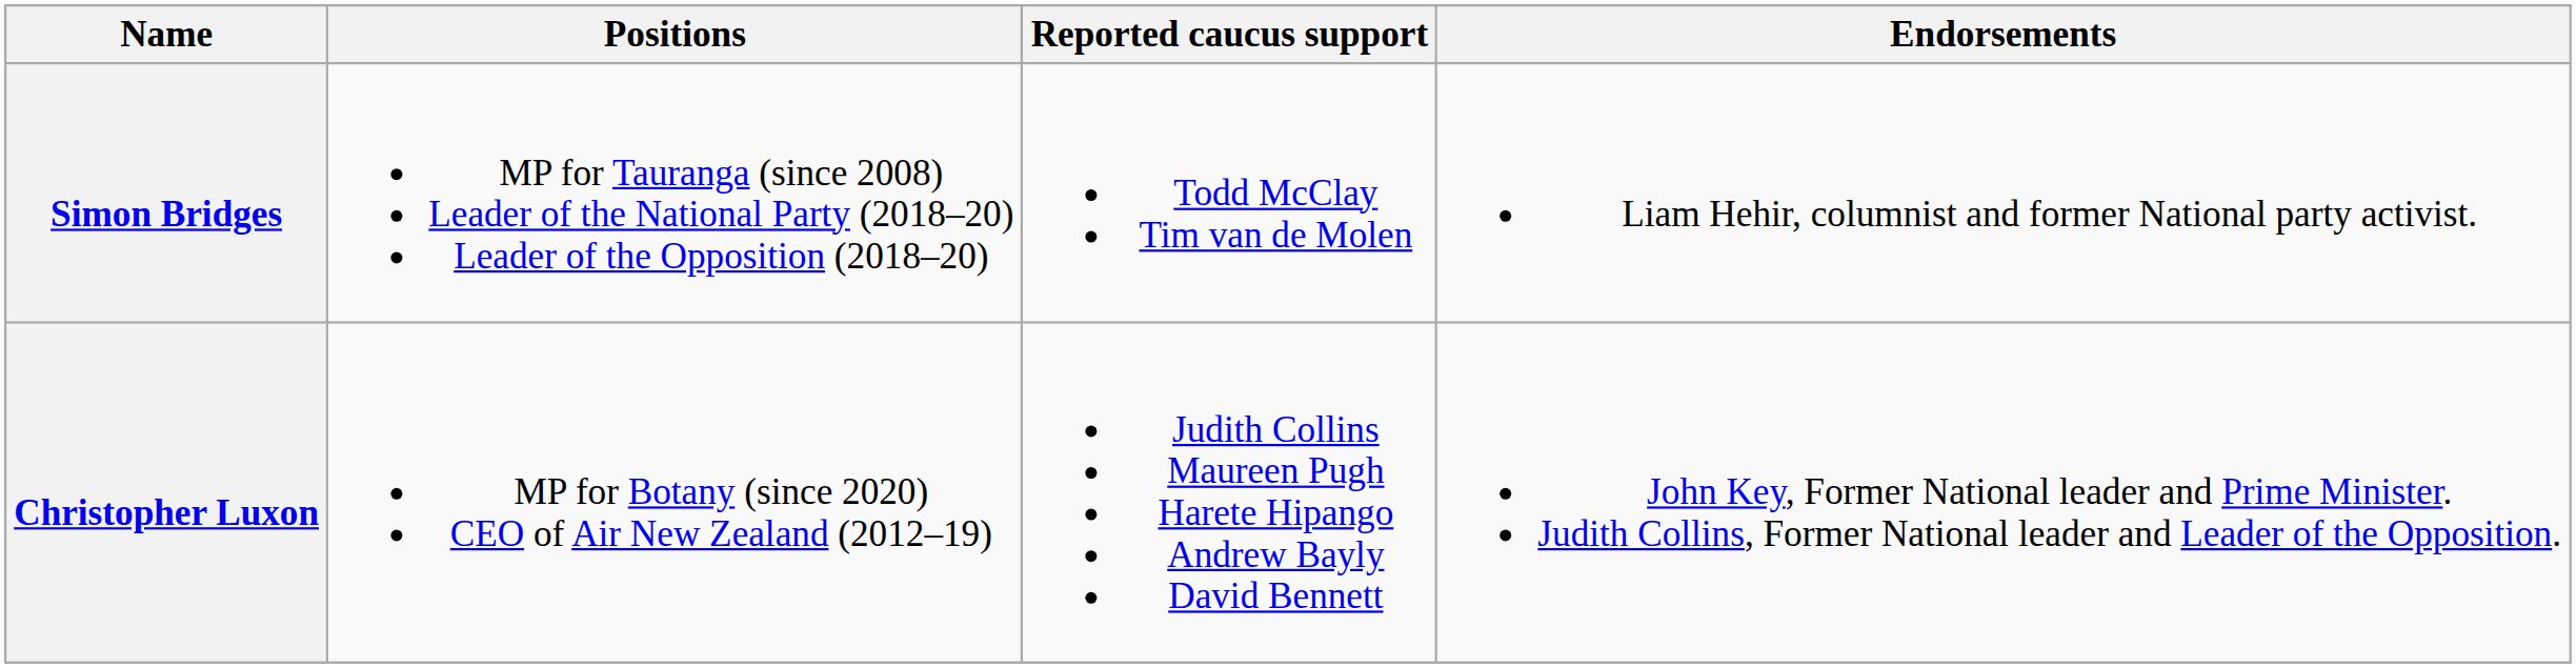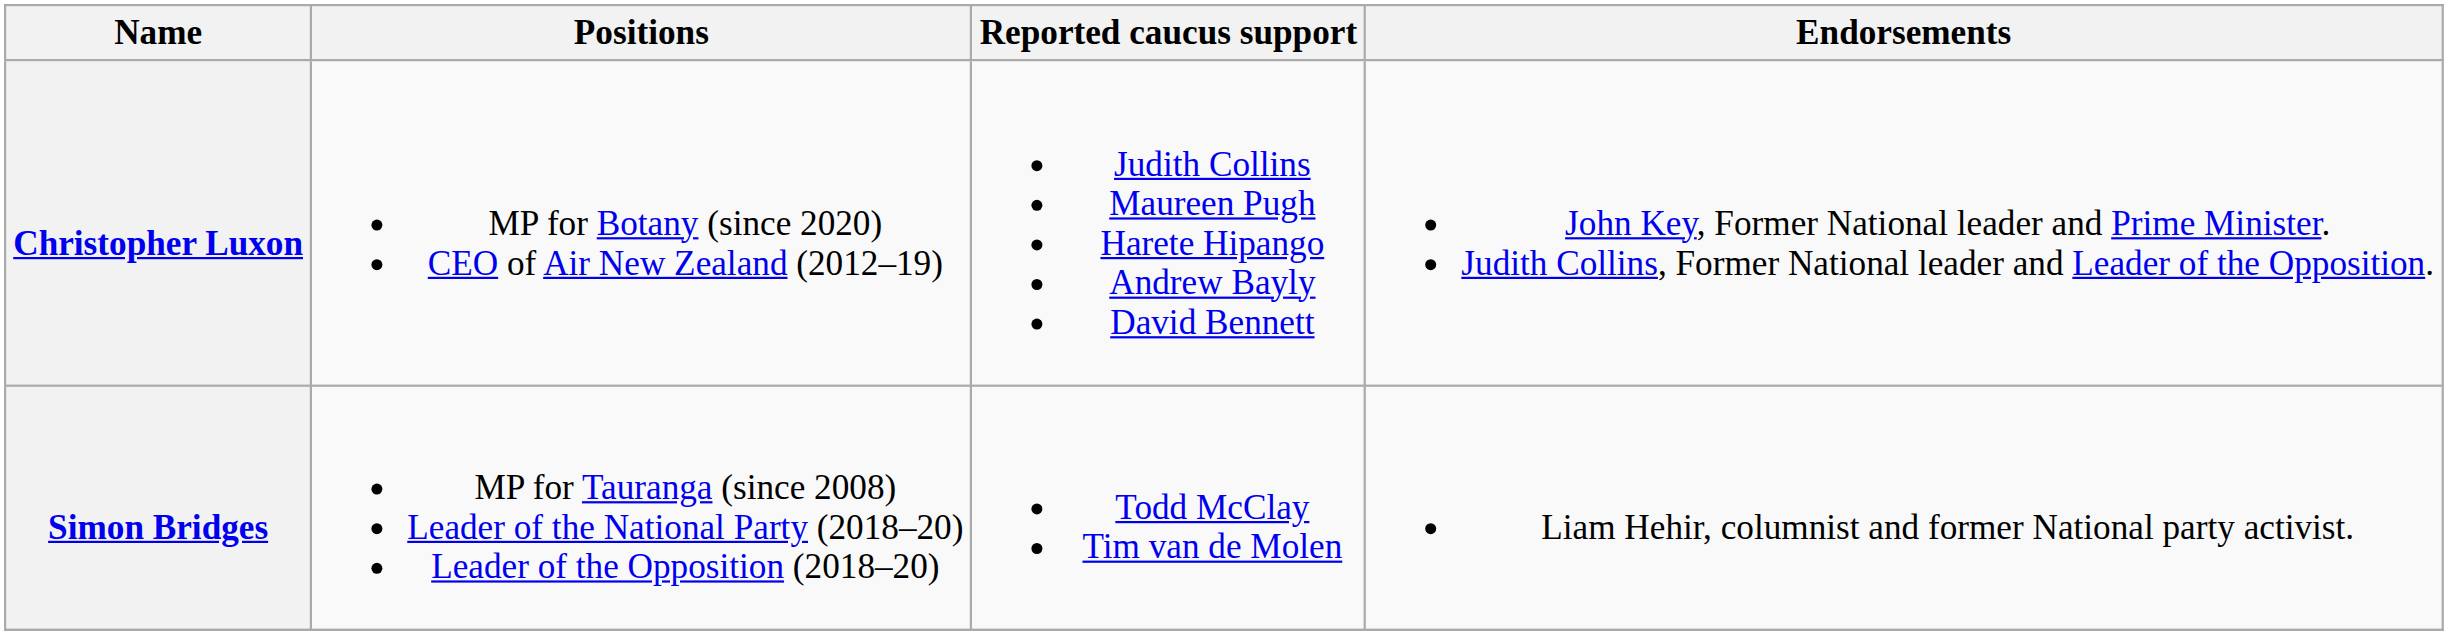rows swapped: Simon Bridges <-> Christopher Luxon
